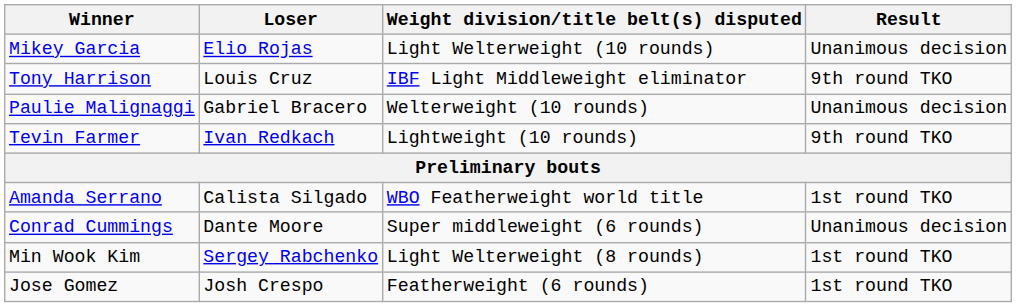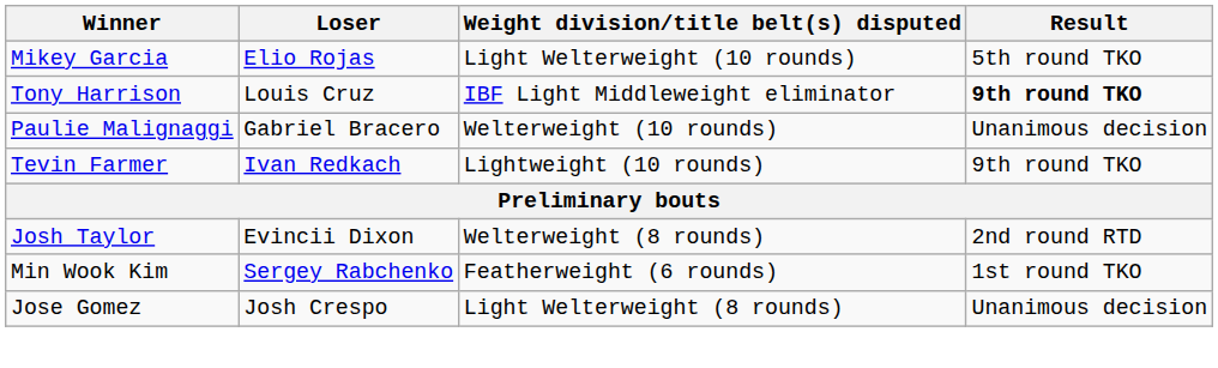Mikey Garcia | Result: Unanimous decision -> 5th round TKO
Tony Harrison | Result: normal -> bold
- row: Amanda Serrano | Calista Silgado | WBO Featherweight world title | 1st round TKO
- row: Conrad Cummings | Dante Moore | Super middleweight (6 rounds) | Unanimous decision
+ row: Josh Taylor | Evincii Dixon | Welterweight (8 rounds) | 2nd round RTD
Min Wook Kim | Weight division/title belt(s) disputed: Light Welterweight (8 rounds) -> Featherweight (6 rounds)
Jose Gomez | Weight division/title belt(s) disputed: Featherweight (6 rounds) -> Light Welterweight (8 rounds)
Jose Gomez | Result: 1st round TKO -> Unanimous decision
